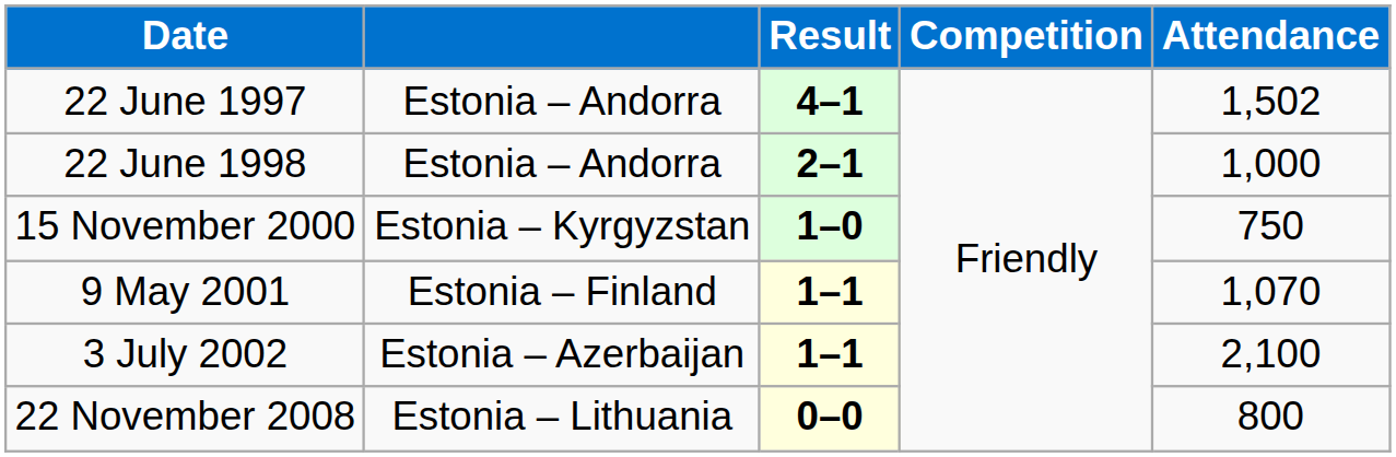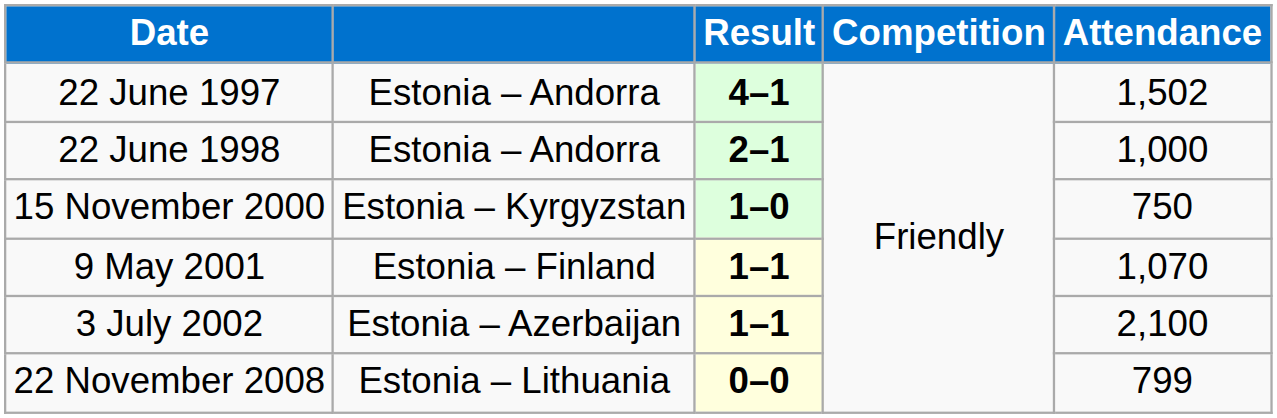22 November 2008 | Attendance: 800 -> 799
